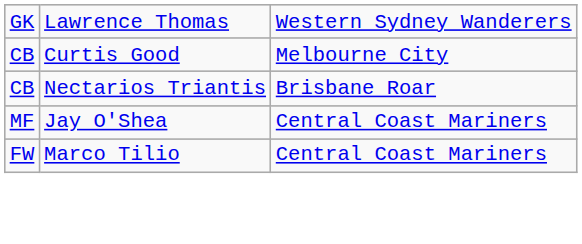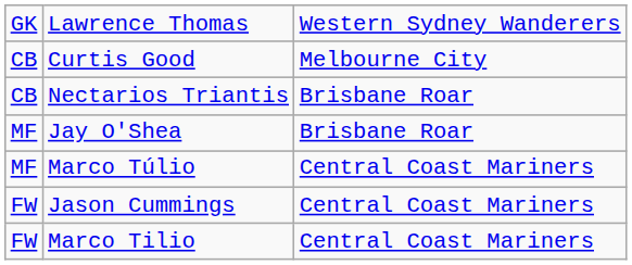Jay O'Shea | column 3: Central Coast Mariners -> Brisbane Roar
+ row: MF | Marco Túlio | Central Coast Mariners
+ row: FW | Jason Cummings | Central Coast Mariners
